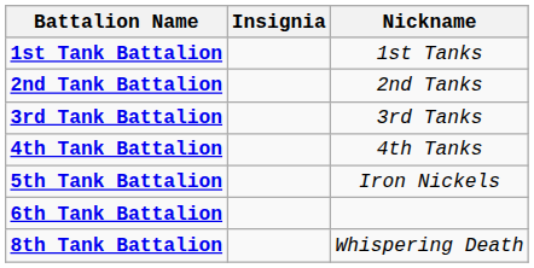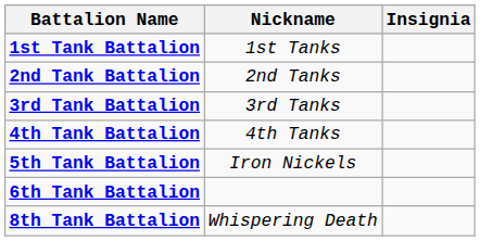columns swapped: Insignia <-> Nickname
